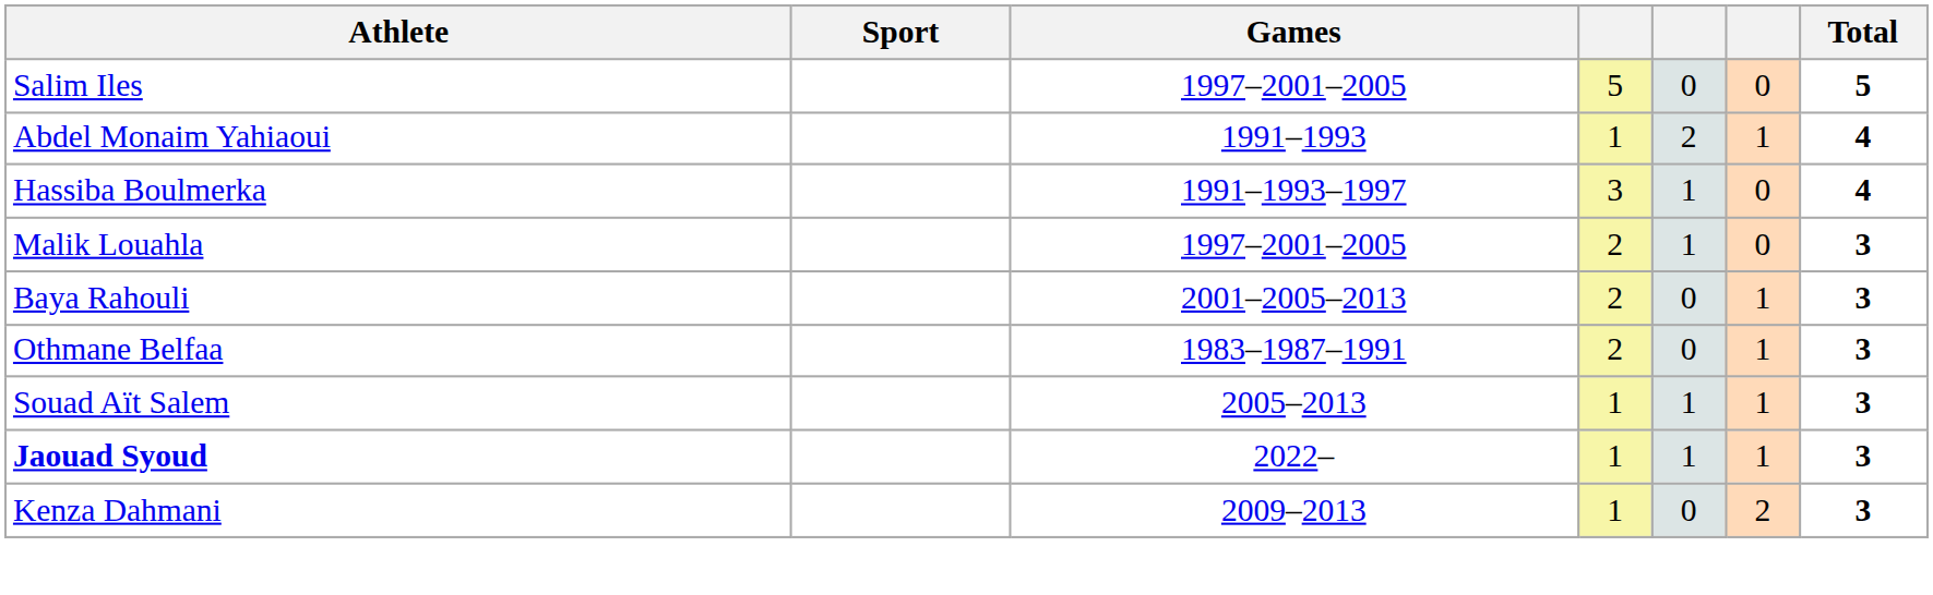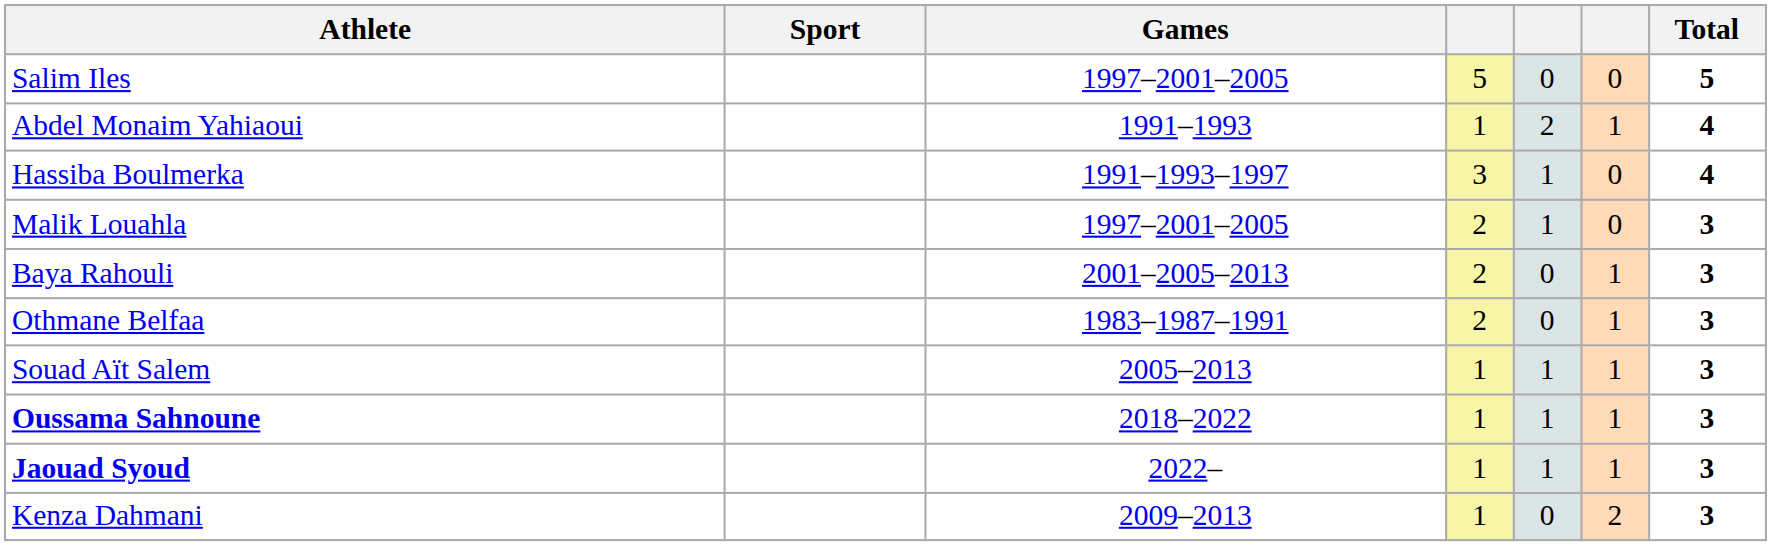+ row: Oussama Sahnoune | 2018–2022 | 1 | 1 | 1 | 3
